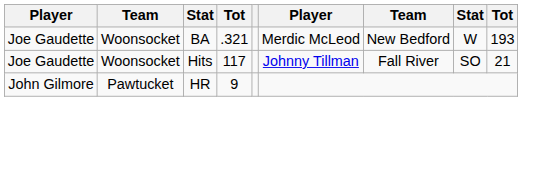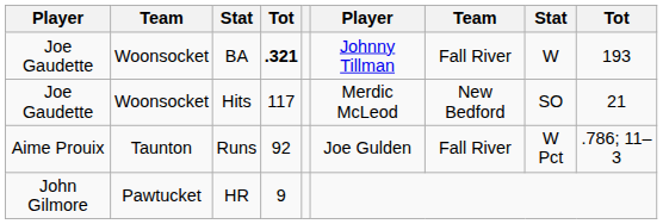BA | column 4: normal -> bold
BA | column 6: Merdic McLeod -> Johnny Tillman
BA | column 7: New Bedford -> Fall River
Hits | column 6: Johnny Tillman -> Merdic McLeod
Hits | column 7: Fall River -> New Bedford
+ row: Aime Prouix | Taunton | Runs | 92 | Joe Gulden | Fall River | W Pct | .786; 11–3
